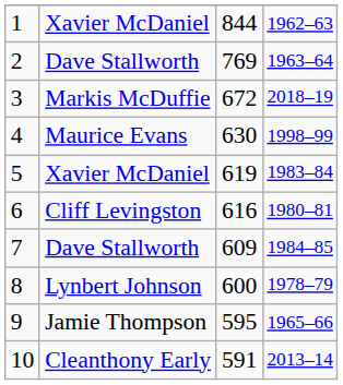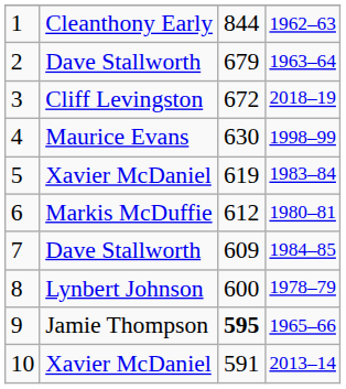1 | column 2: Xavier McDaniel -> Cleanthony Early
2 | column 3: 769 -> 679
3 | column 2: Markis McDuffie -> Cliff Levingston
6 | column 2: Cliff Levingston -> Markis McDuffie
6 | column 3: 616 -> 612
9 | column 3: normal -> bold
10 | column 2: Cleanthony Early -> Xavier McDaniel
